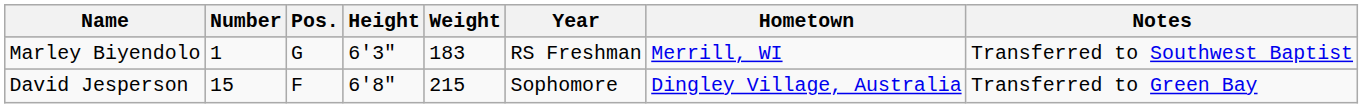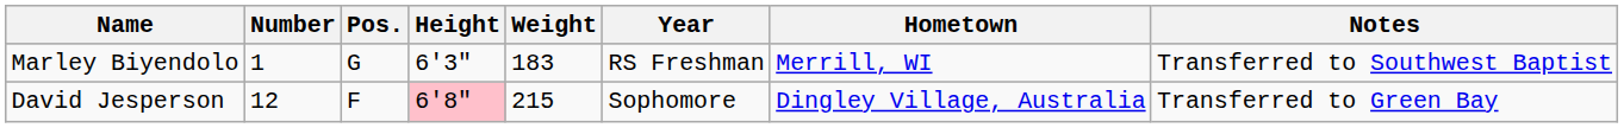David Jesperson | Number: 15 -> 12
David Jesperson | Height: no background -> pink background
